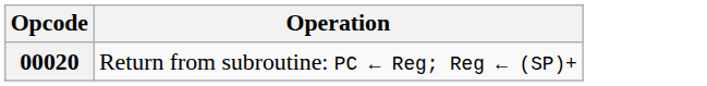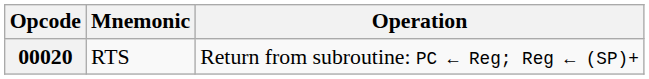+ column: Mnemonic | RTS
